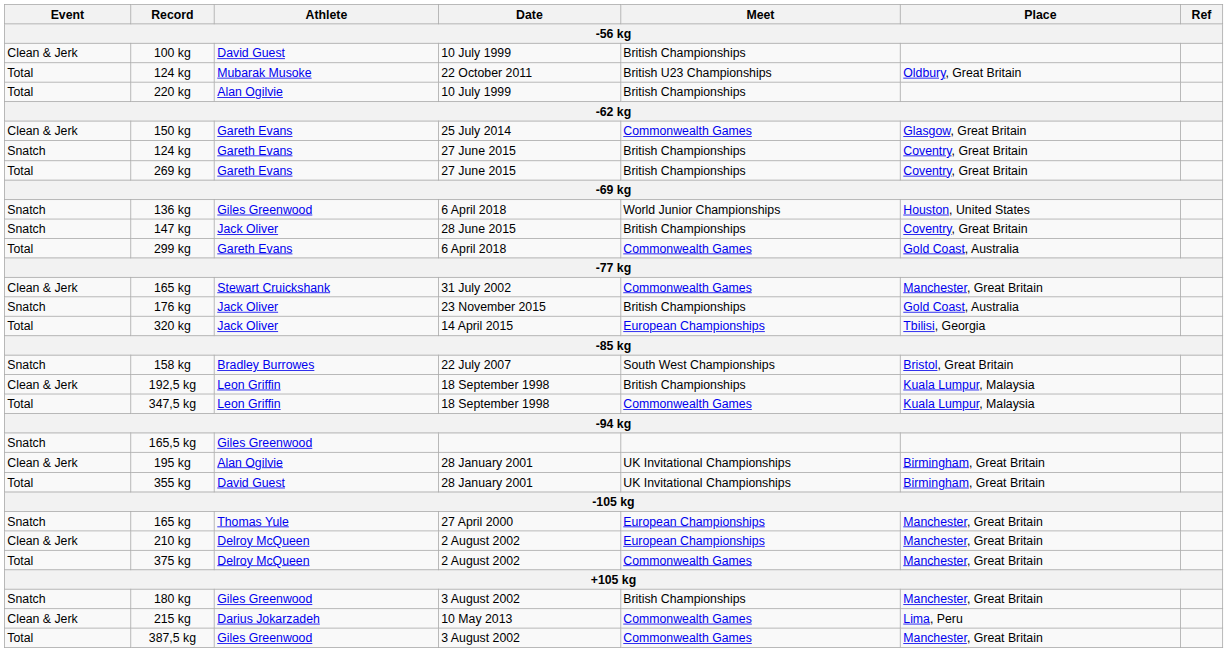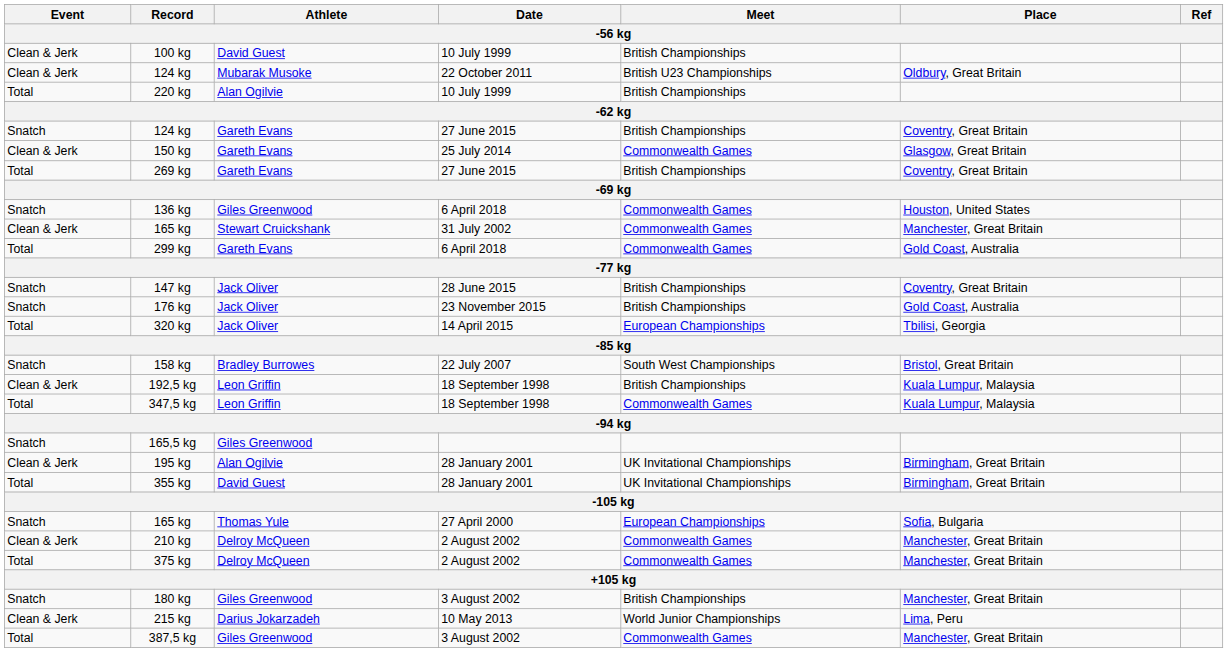124 kg / 22 October 2011 | Event: Total -> Clean & Jerk
rows swapped: 124 kg / 27 June 2015 <-> 150 kg
136 kg | Meet: World Junior Championships -> Commonwealth Games
rows swapped: 165 kg / 31 July 2002 <-> 147 kg
165 kg / 27 April 2000 | Place: Manchester, Great Britain -> Sofia, Bulgaria
210 kg | Meet: European Championships -> Commonwealth Games
215 kg | Meet: Commonwealth Games -> World Junior Championships
